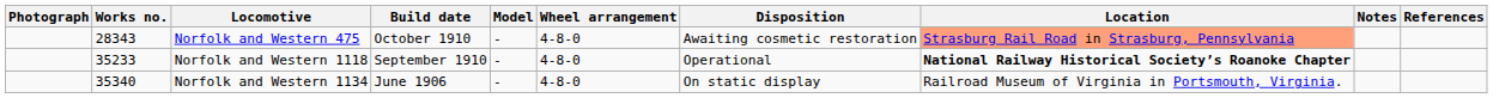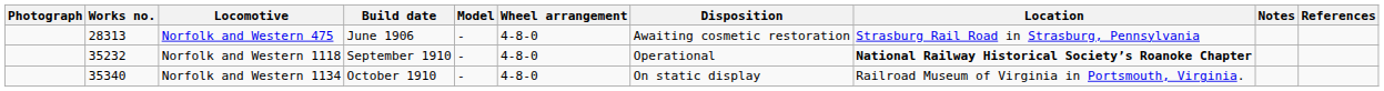Norfolk and Western 475 | Works no.: 28343 -> 28313
Norfolk and Western 475 | Build date: October 1910 -> June 1906
Norfolk and Western 475 | Location: lightsalmon background -> no background
Norfolk and Western 1118 | Works no.: 35233 -> 35232
Norfolk and Western 1134 | Build date: June 1906 -> October 1910
